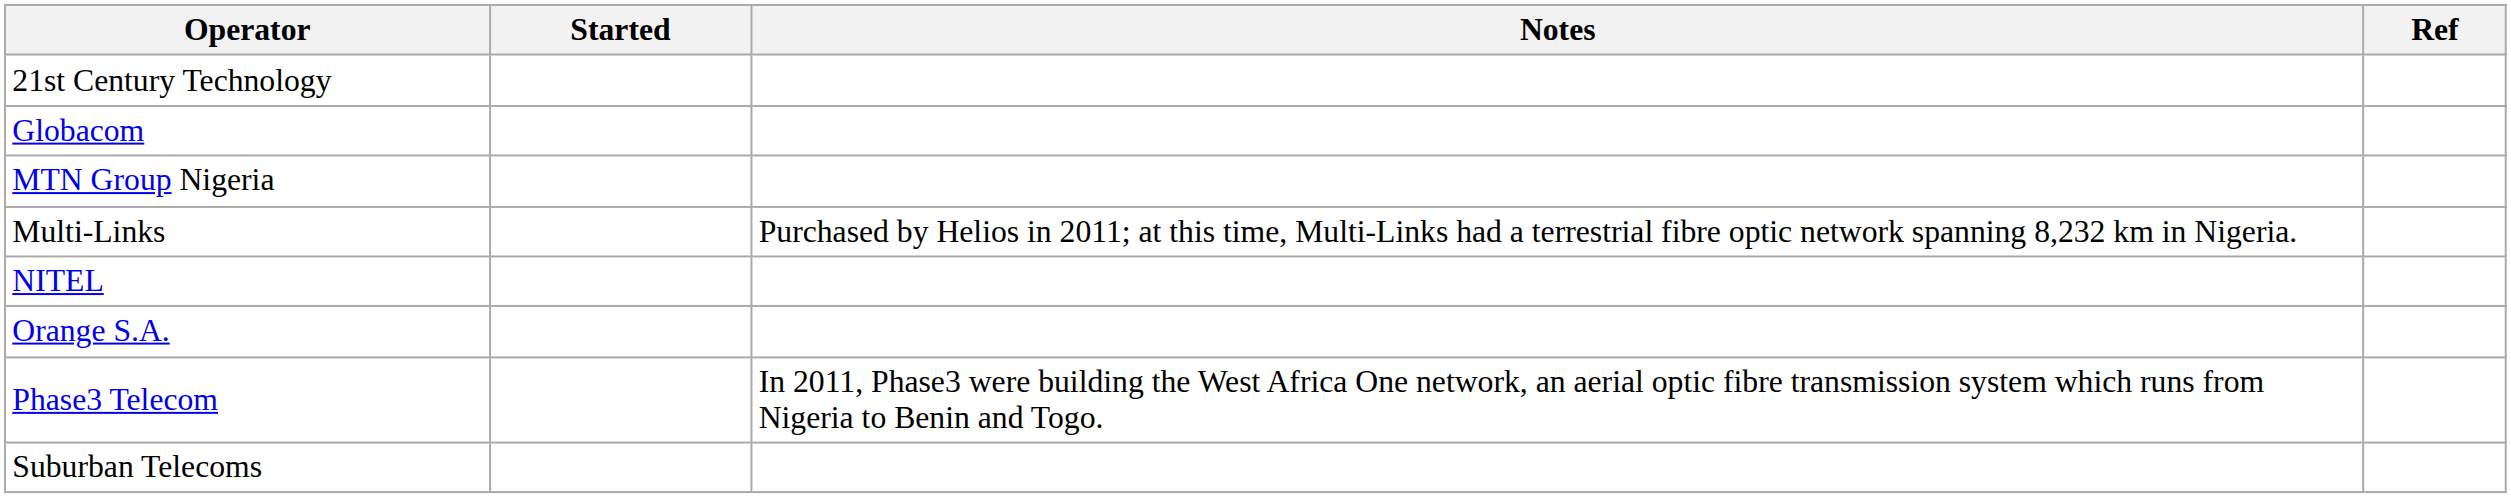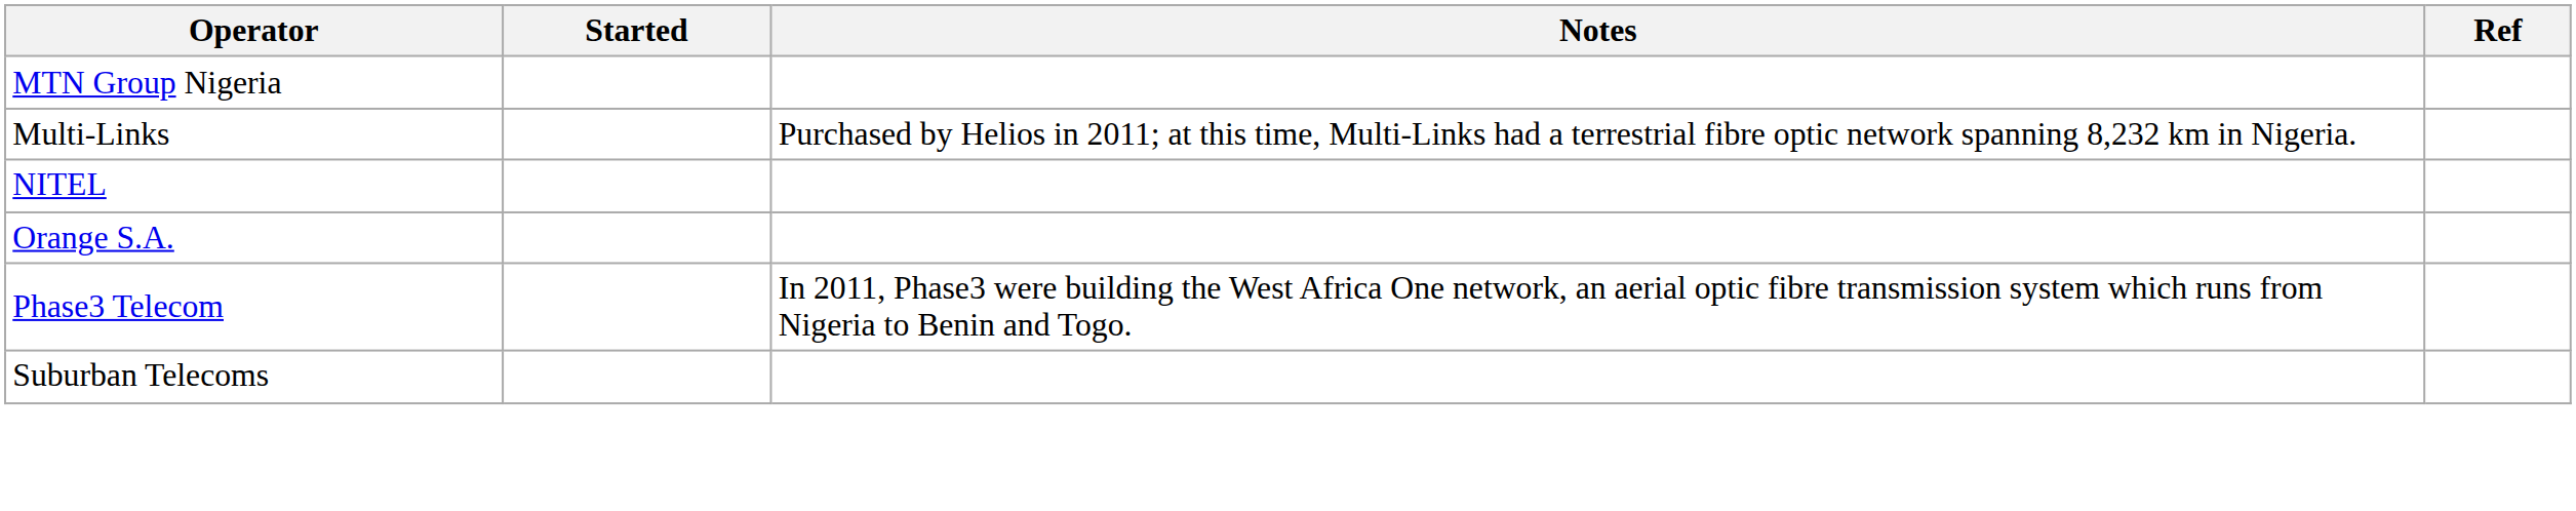- row: 21st Century Technology
- row: Globacom
